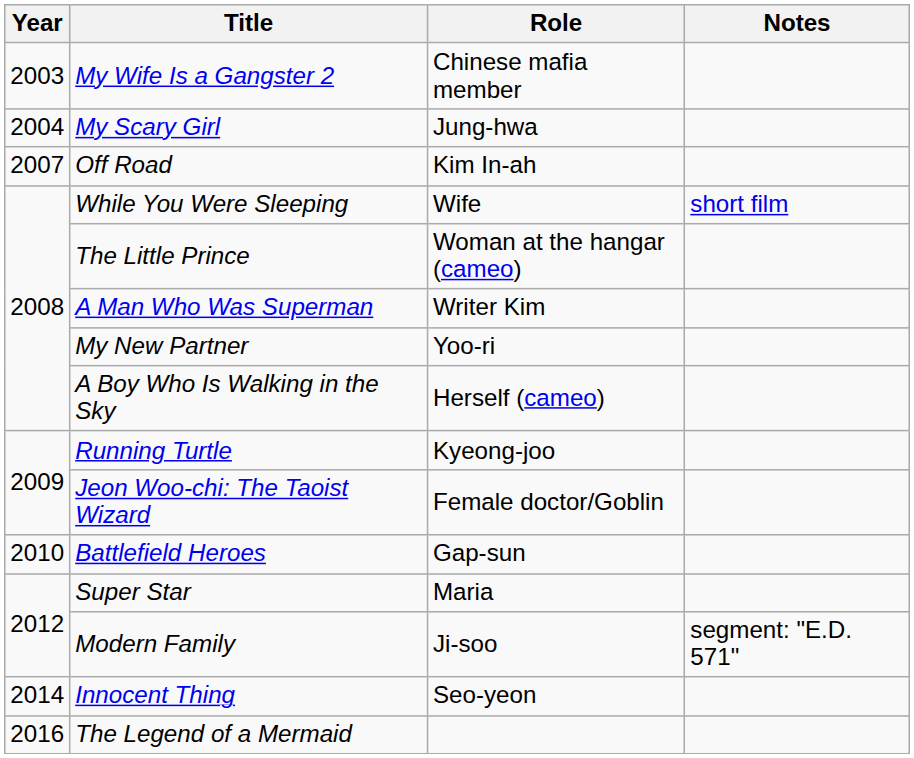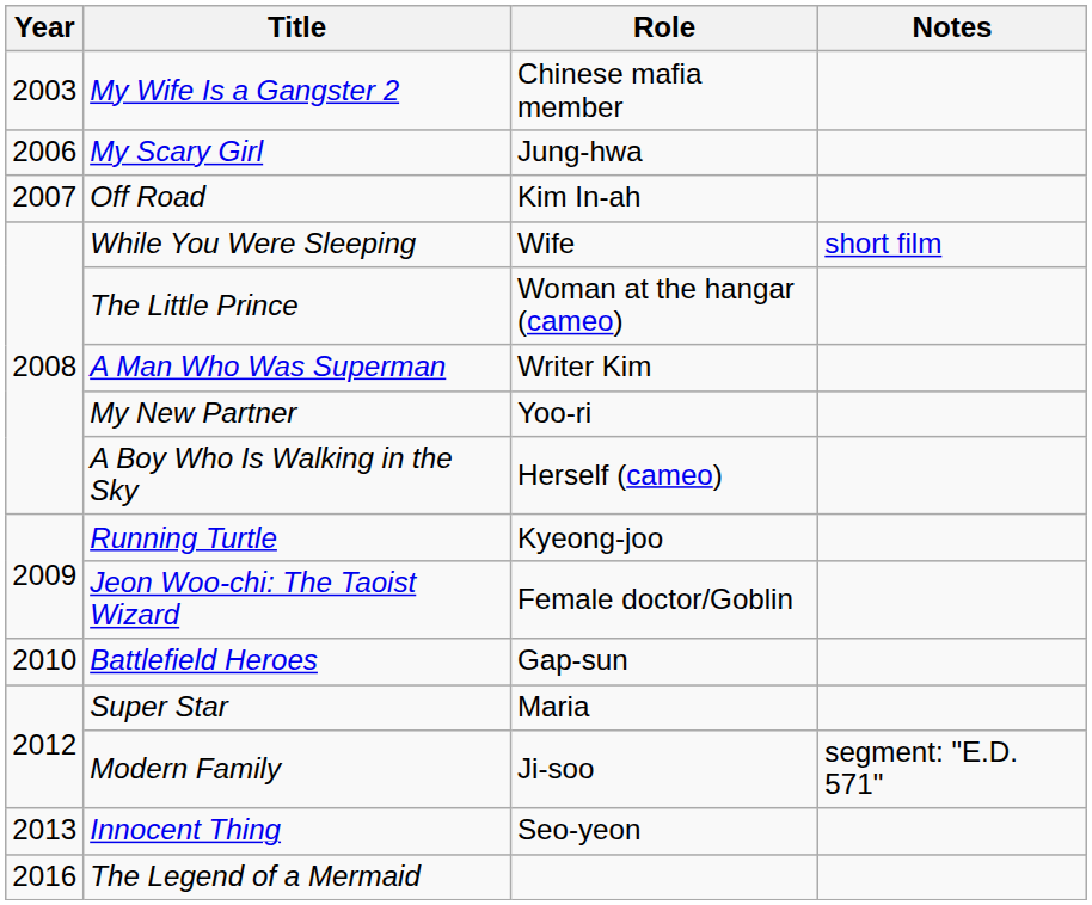My Scary Girl | Year: 2004 -> 2006
Innocent Thing | Year: 2014 -> 2013
